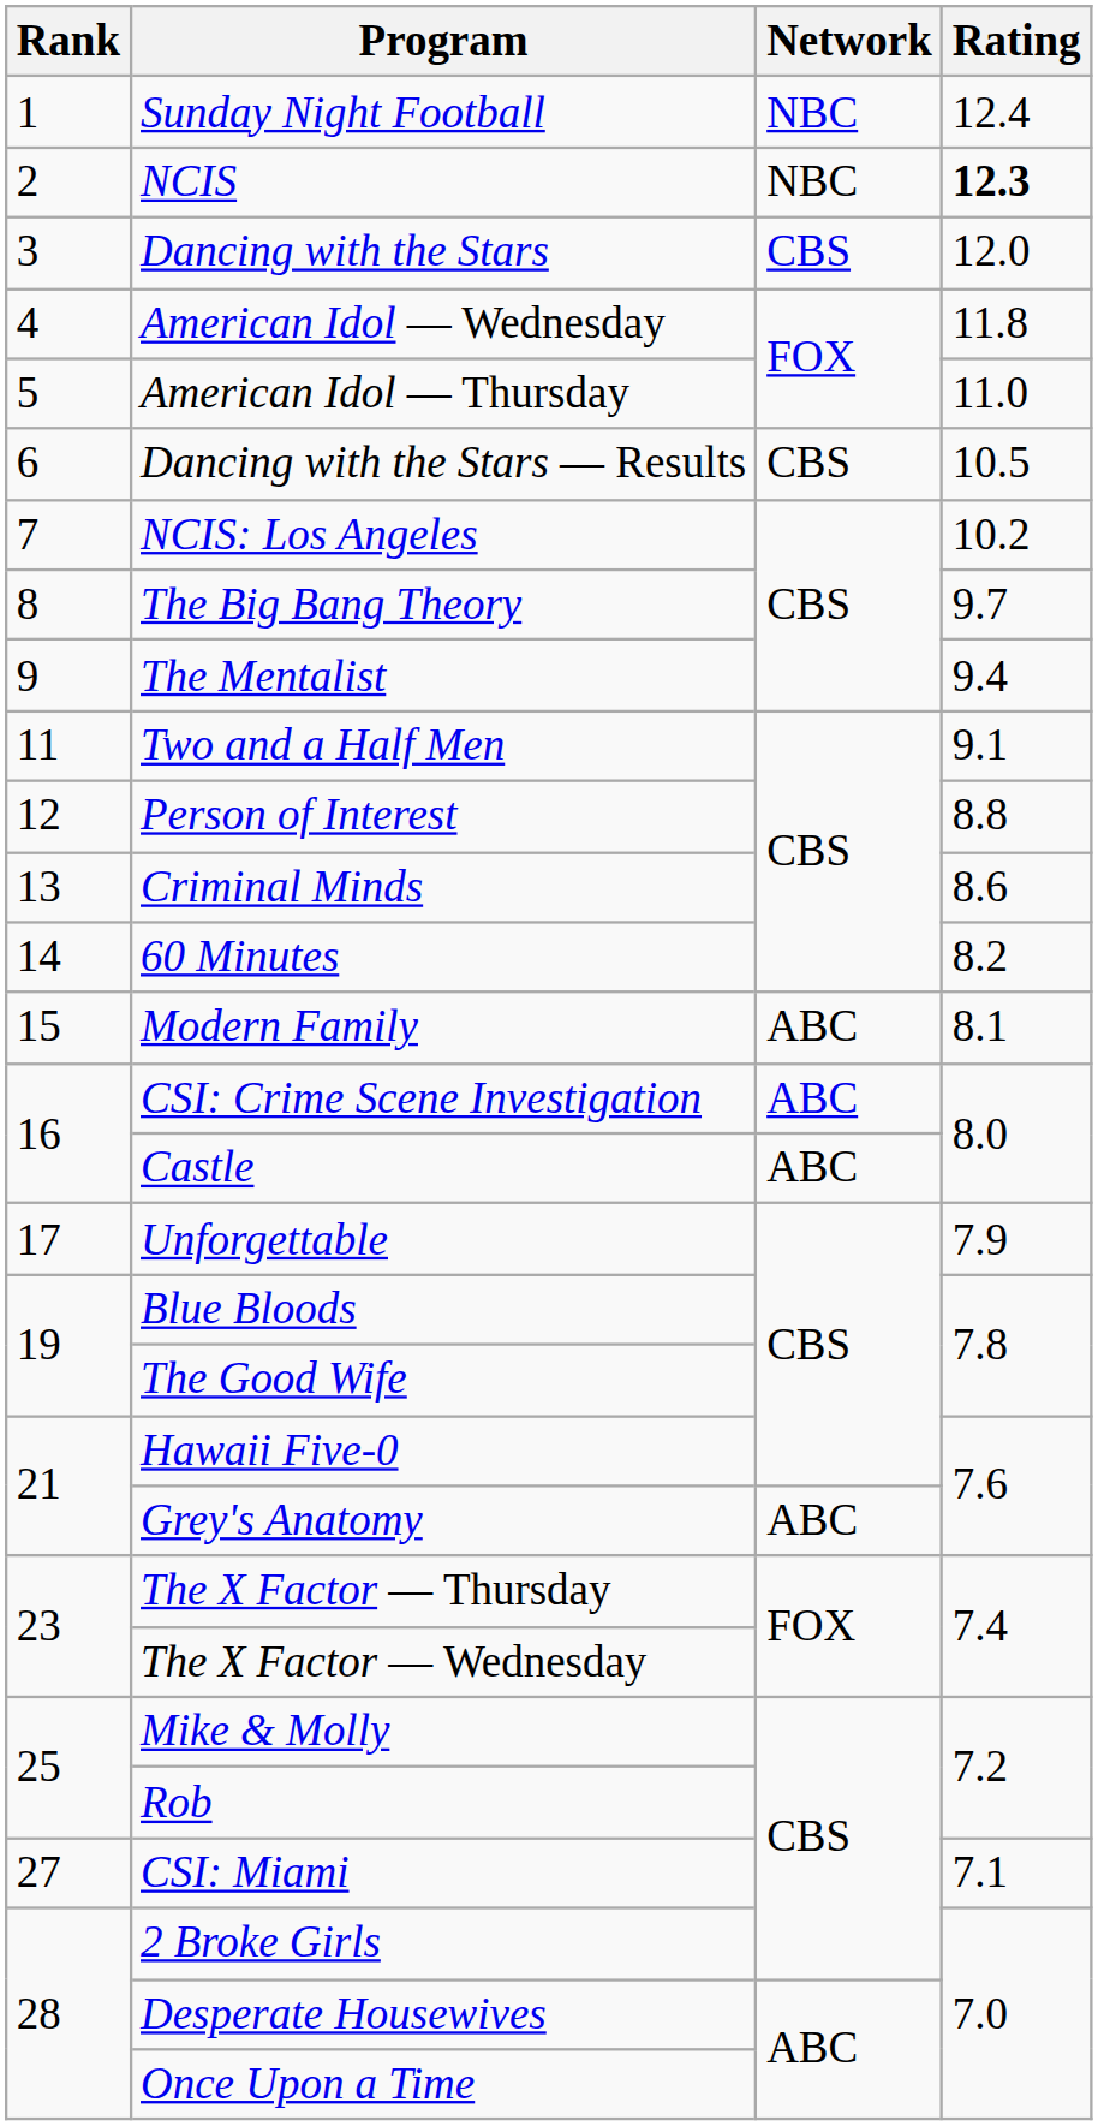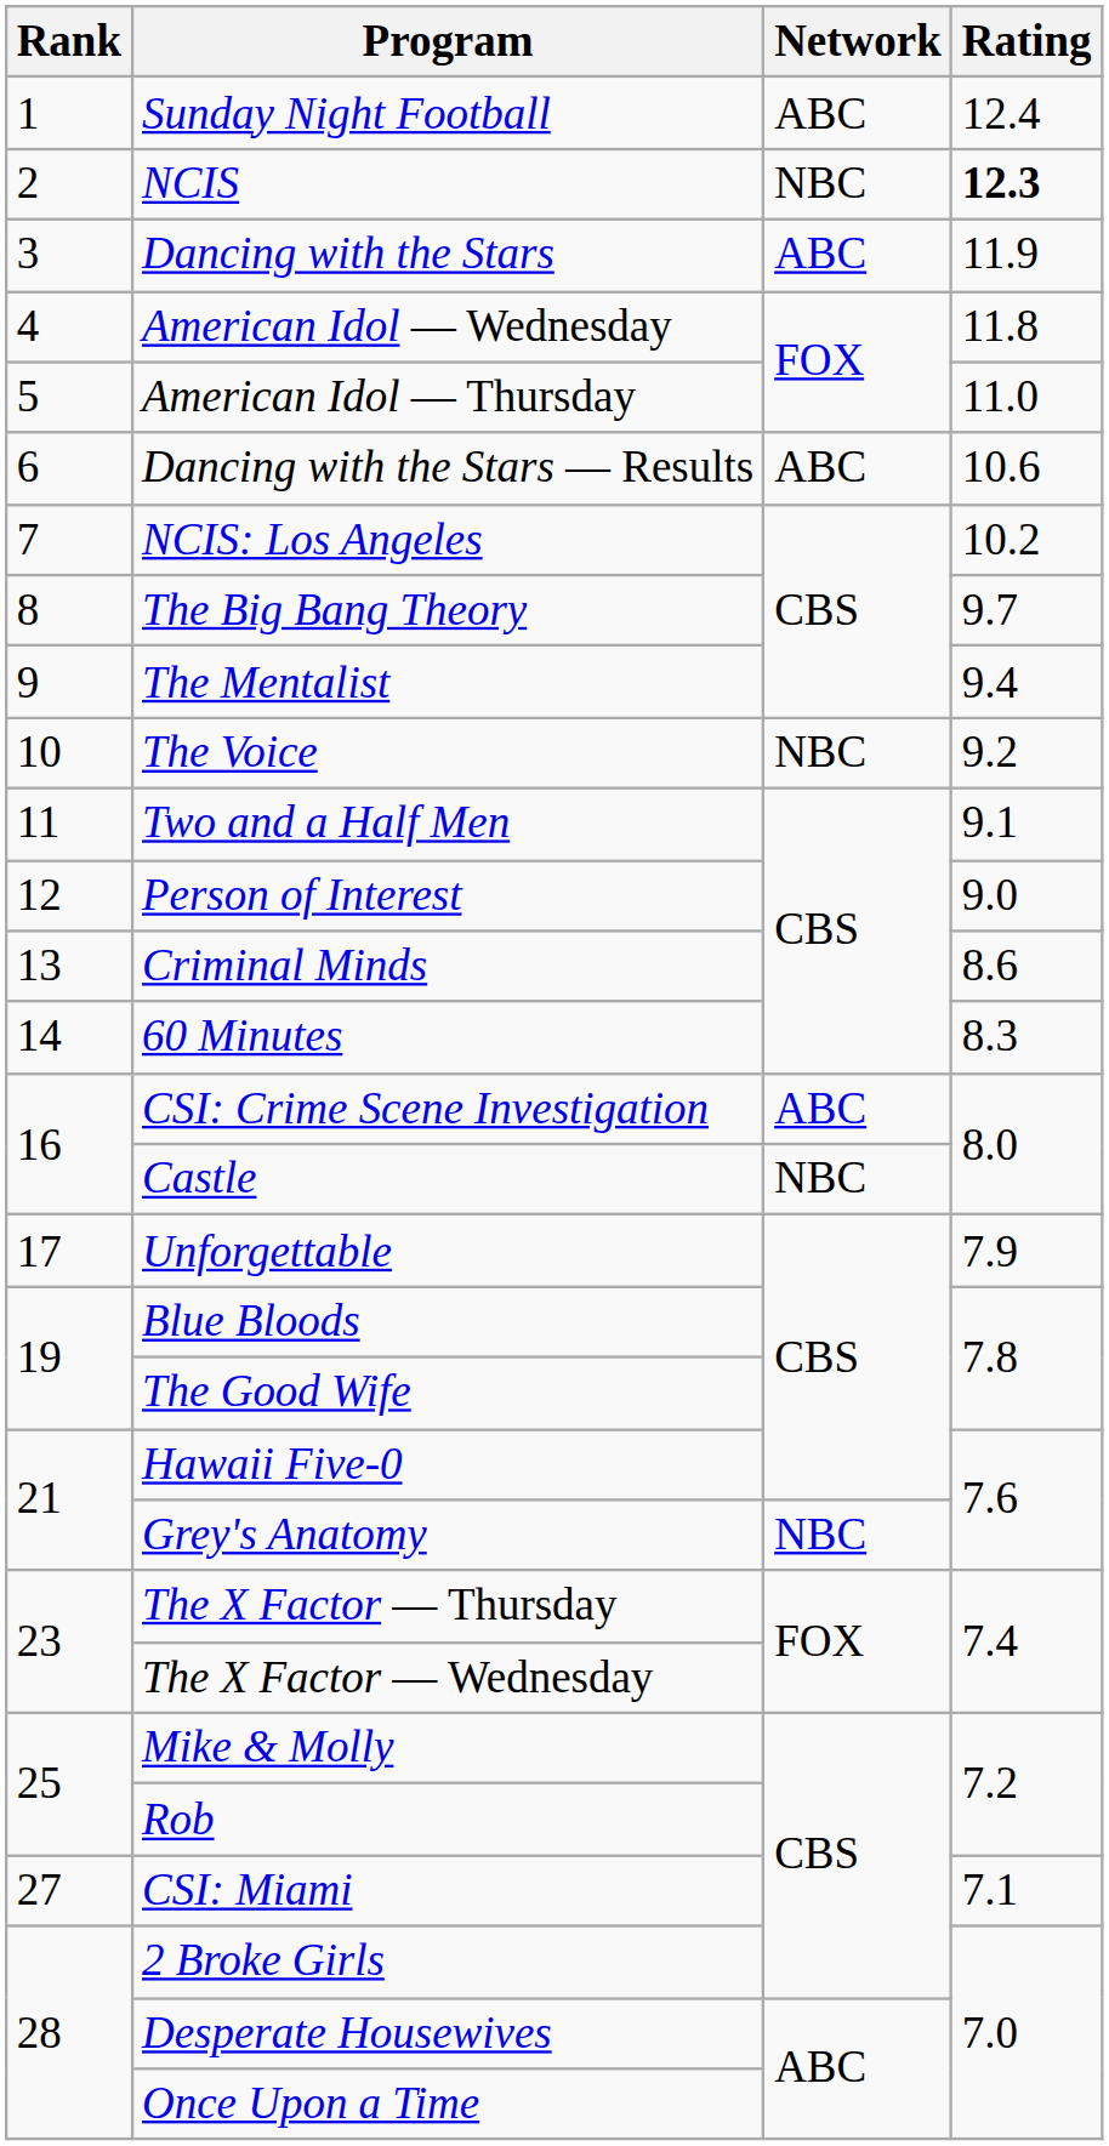Sunday Night Football | Network: NBC -> ABC
Dancing with the Stars | Network: CBS -> ABC
Dancing with the Stars | Rating: 12.0 -> 11.9
Dancing with the Stars — Results | Network: CBS -> ABC
Dancing with the Stars — Results | Rating: 10.5 -> 10.6
+ row: 10 | The Voice | NBC | 9.2
Person of Interest | Rating: 8.8 -> 9.0
60 Minutes | Rating: 8.2 -> 8.3
- row: 15 | Modern Family | ABC | 8.1
Castle | Network: ABC -> NBC
Grey's Anatomy | Network: ABC -> NBC
